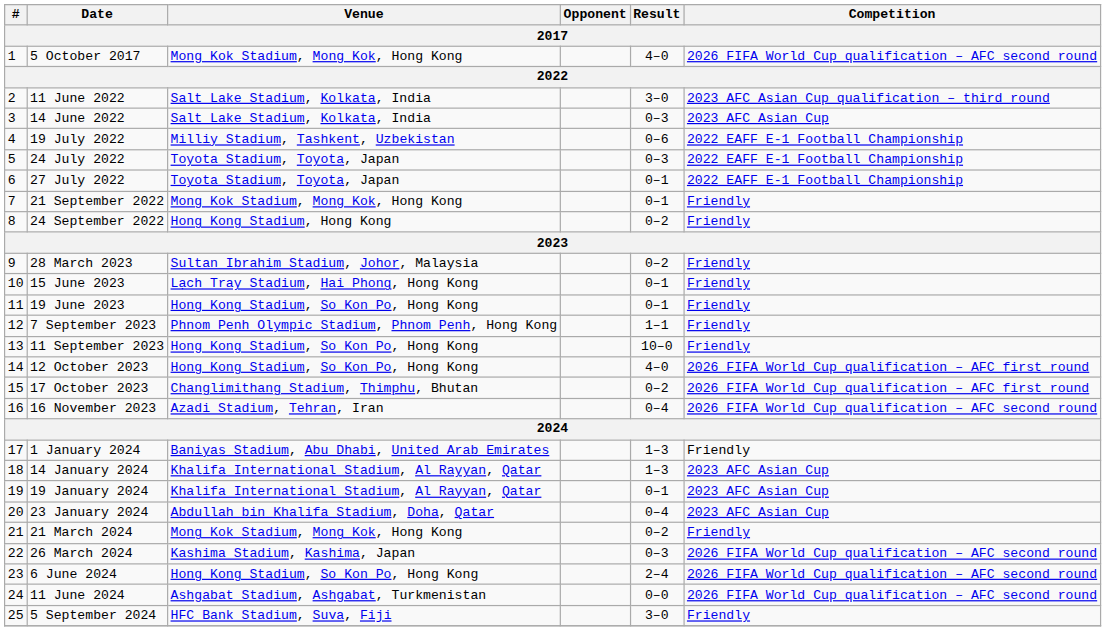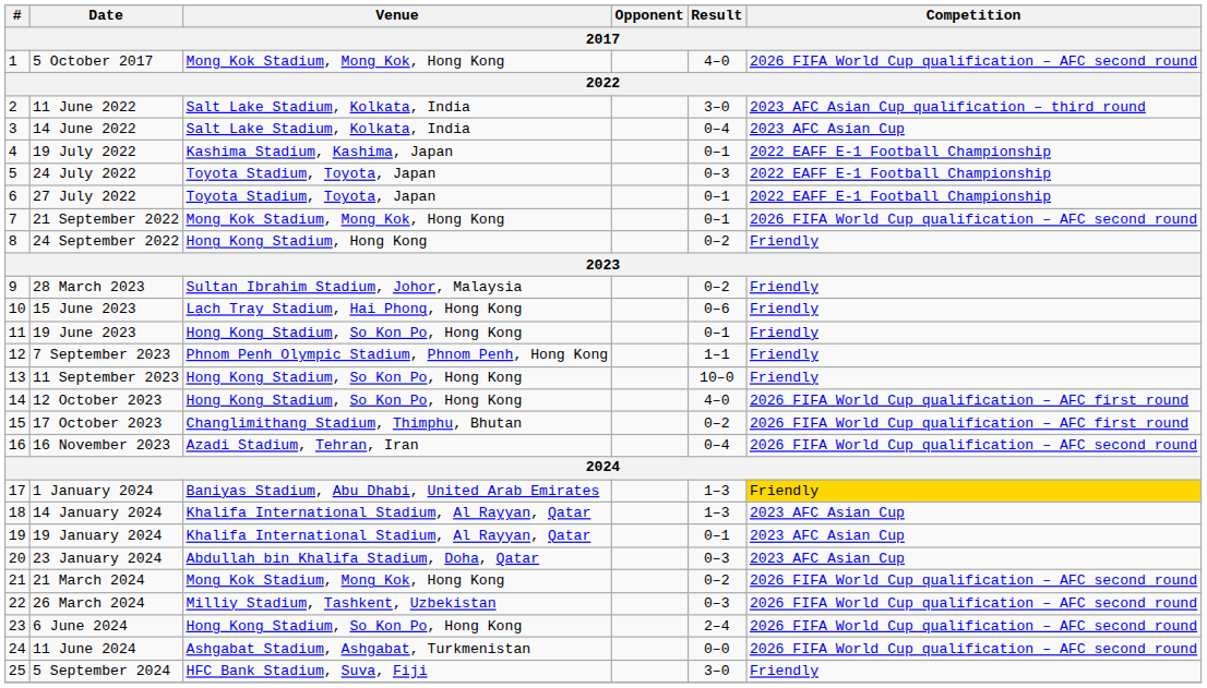14 June 2022 | Result: 0–3 -> 0–4
19 July 2022 | Venue: Milliy Stadium, Tashkent, Uzbekistan -> Kashima Stadium, Kashima, Japan
19 July 2022 | Result: 0–6 -> 0–1
21 September 2022 | Competition: Friendly -> 2026 FIFA World Cup qualification – AFC second round
15 June 2023 | Result: 0–1 -> 0–6
1 January 2024 | Competition: no background -> gold background
23 January 2024 | Result: 0–4 -> 0–3
21 March 2024 | Competition: Friendly -> 2026 FIFA World Cup qualification – AFC second round
26 March 2024 | Venue: Kashima Stadium, Kashima, Japan -> Milliy Stadium, Tashkent, Uzbekistan
